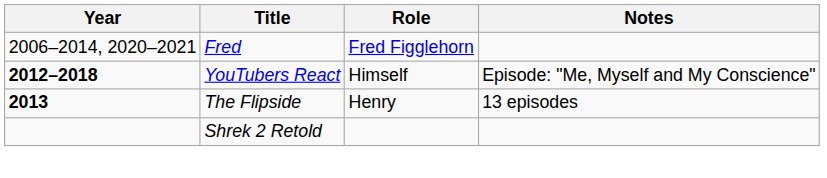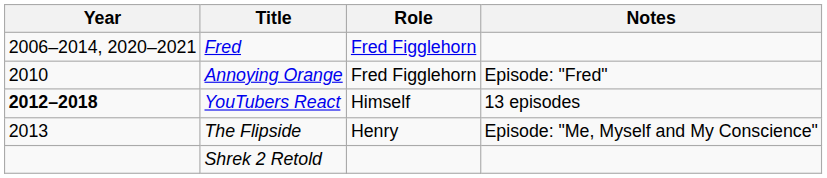+ row: 2010 | Annoying Orange | Fred Figglehorn | Episode: "Fred"
YouTubers React | Notes: Episode: "Me, Myself and My Conscience" -> 13 episodes
The Flipside | Year: bold -> normal
The Flipside | Notes: 13 episodes -> Episode: "Me, Myself and My Conscience"
